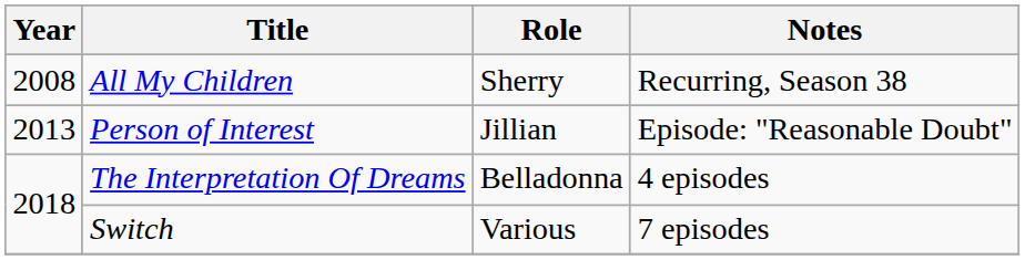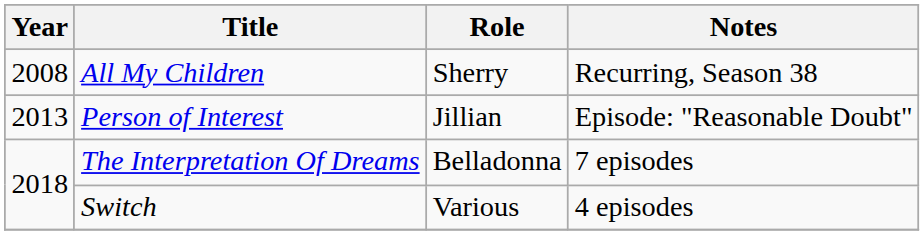The Interpretation Of Dreams | Notes: 4 episodes -> 7 episodes
Switch | Notes: 7 episodes -> 4 episodes
